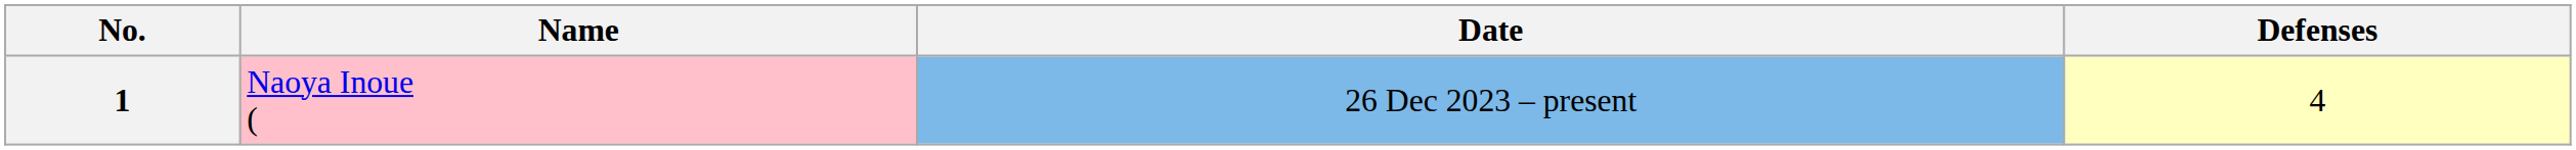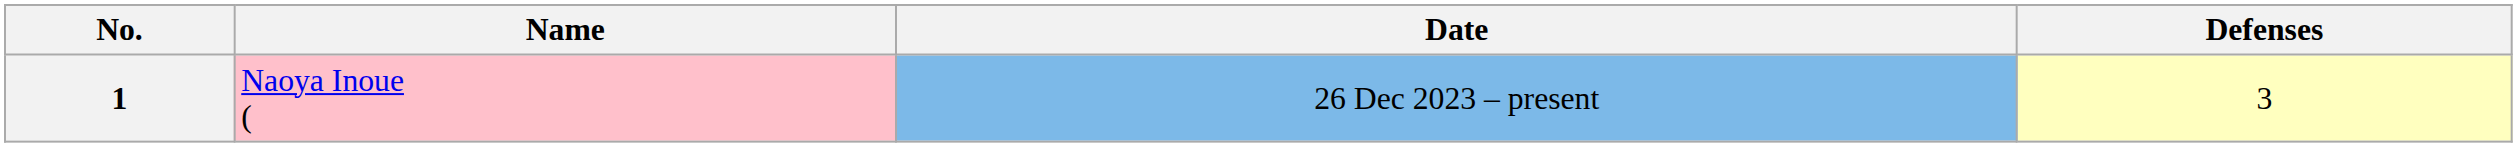1 | Defenses: 4 -> 3
